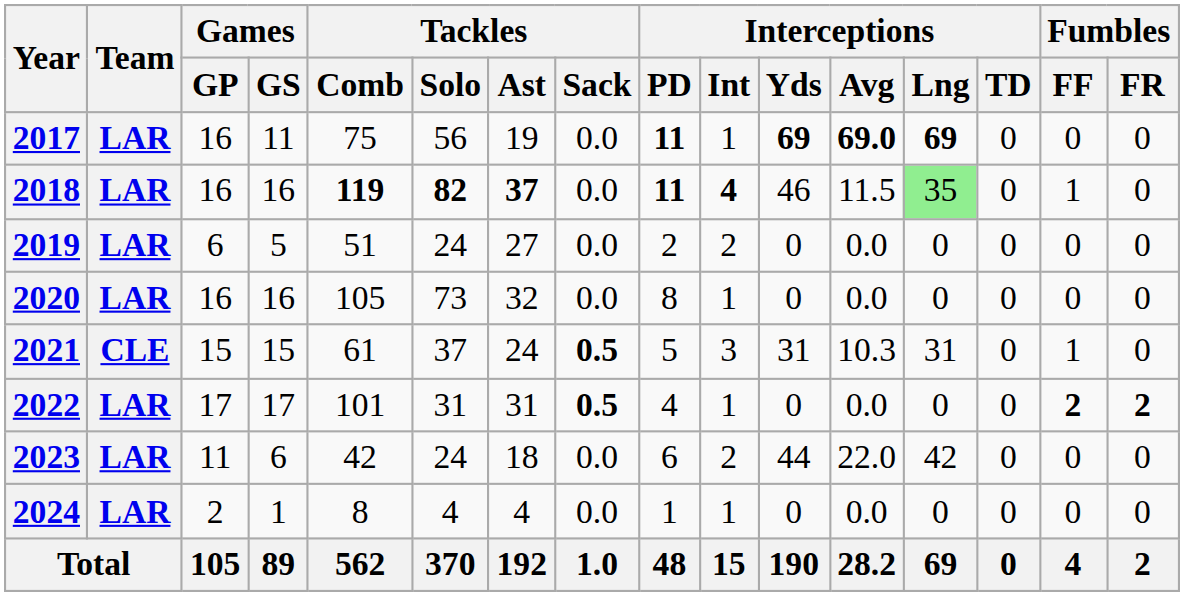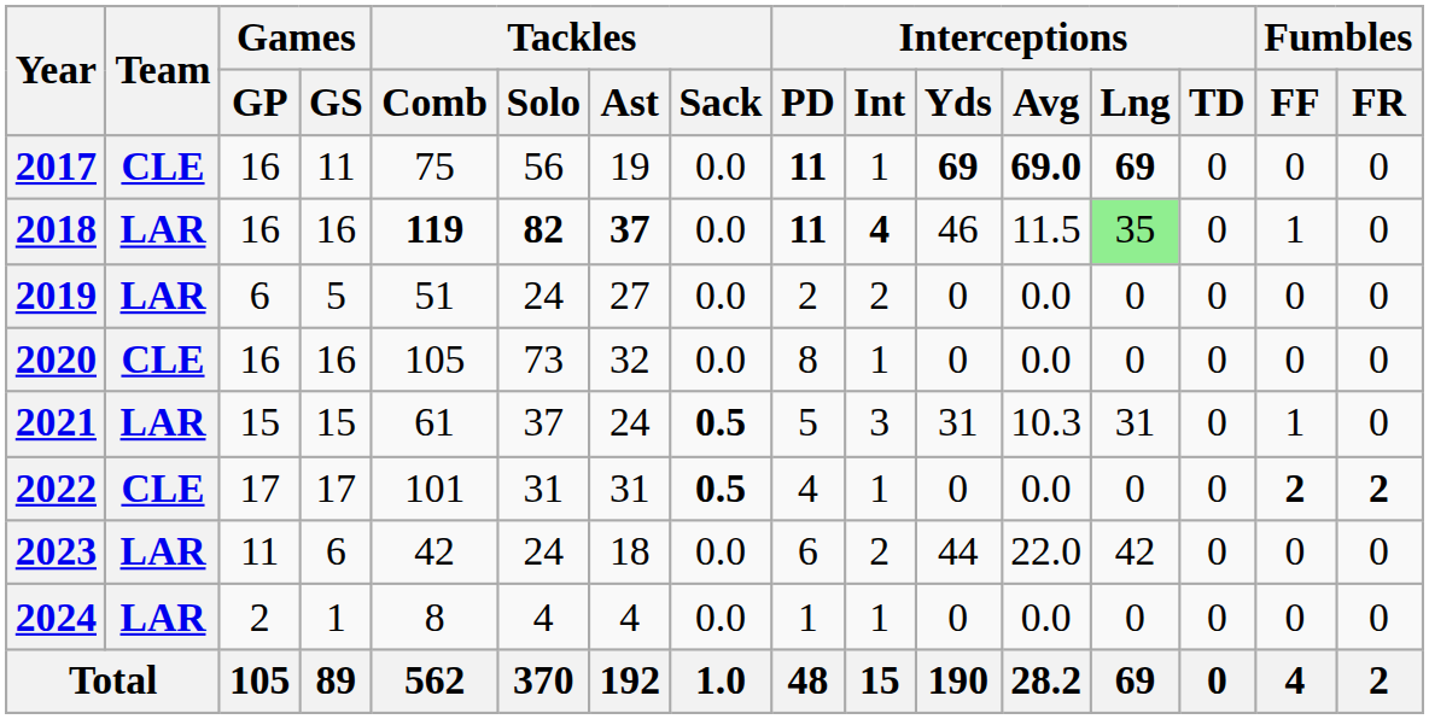2017 | Team: LAR -> CLE
2020 | Team: LAR -> CLE
2021 | Team: CLE -> LAR
2022 | Team: LAR -> CLE
